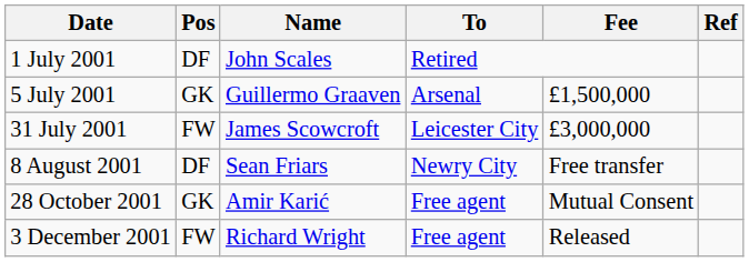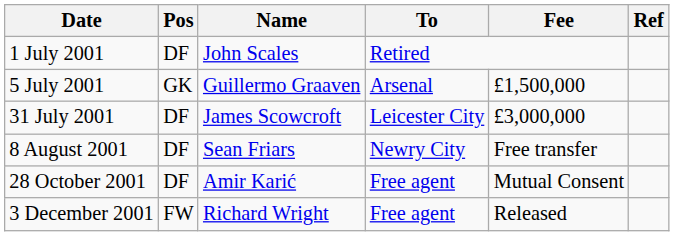31 July 2001 | Pos: FW -> DF
28 October 2001 | Pos: GK -> DF
